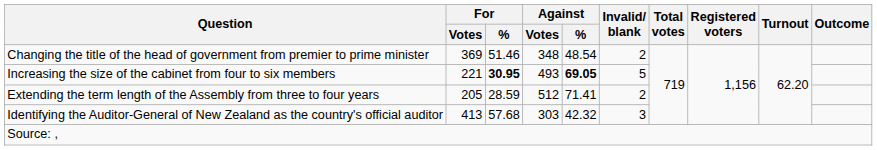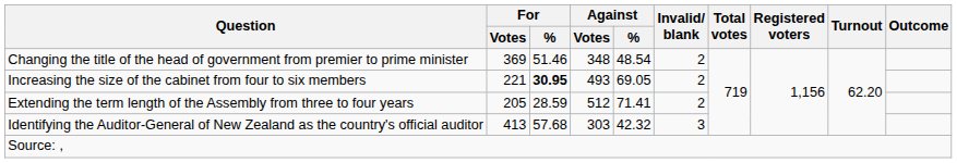Increasing the size of the cabinet from four to six members | Against / %: bold -> normal
Increasing the size of the cabinet from four to six members | Invalid/ blank: 5 -> 2
